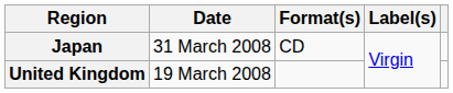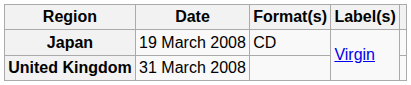Japan | Date: 31 March 2008 -> 19 March 2008
United Kingdom | Date: 19 March 2008 -> 31 March 2008
